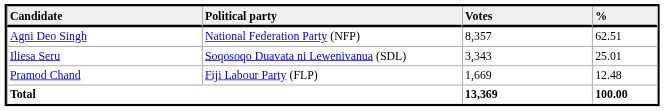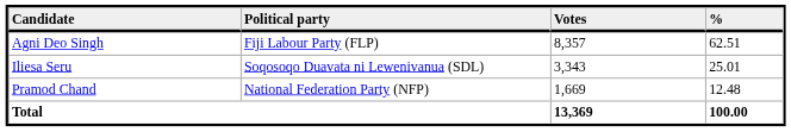Agni Deo Singh | Political party: National Federation Party (NFP) -> Fiji Labour Party (FLP)
Pramod Chand | Political party: Fiji Labour Party (FLP) -> National Federation Party (NFP)
